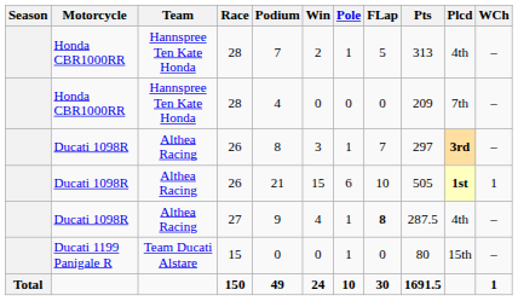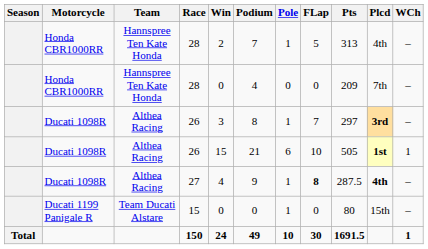columns swapped: Win <-> Podium
27 | Plcd: normal -> bold
